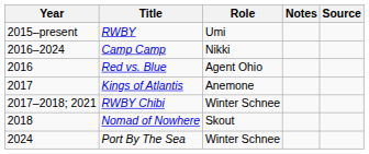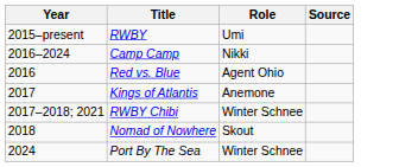- column: Notes
